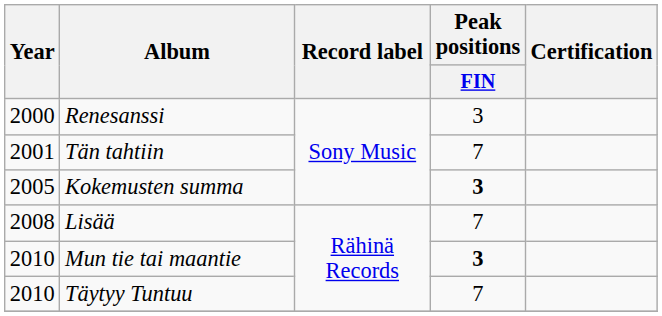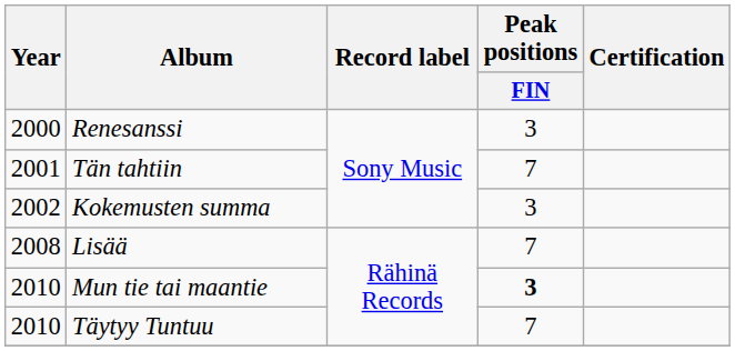Kokemusten summa | Year: 2005 -> 2002
Kokemusten summa | Peak positions / FIN: bold -> normal
